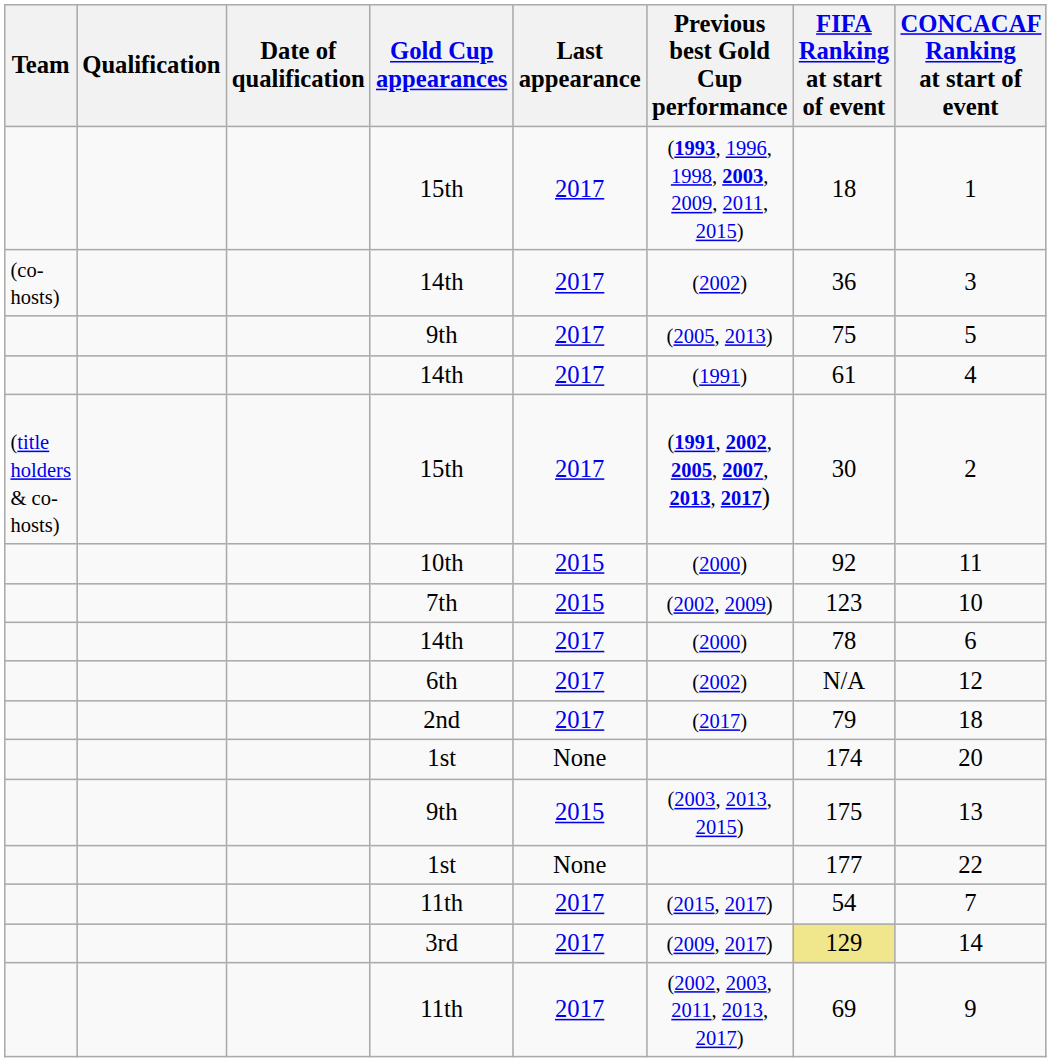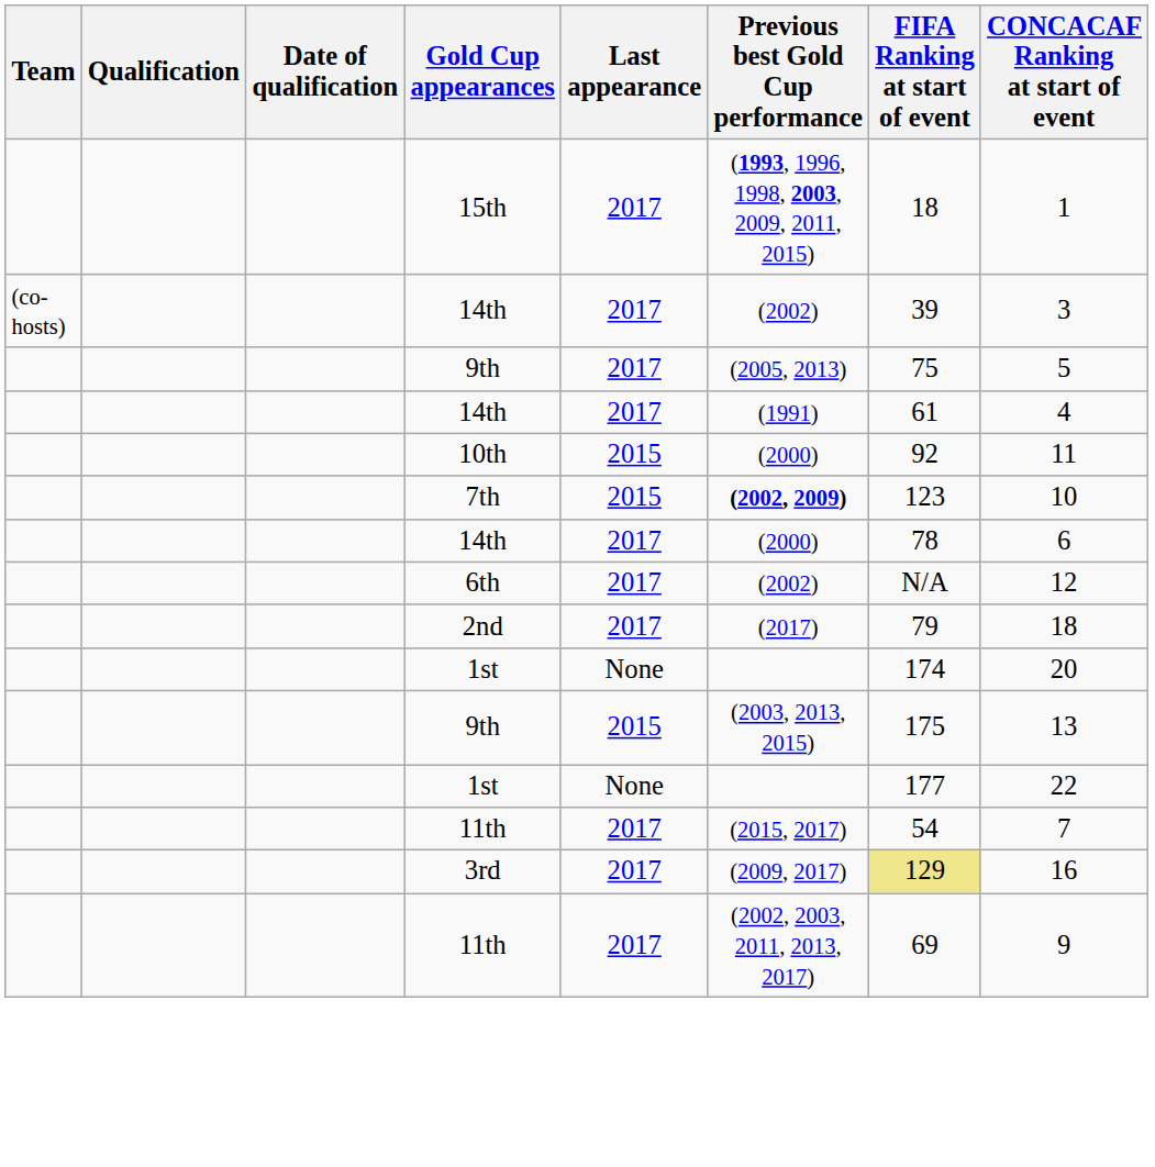(co-hosts) / 14th | FIFA Ranking at start of event: 36 -> 39
- row: (title holders & co-hosts) | 15th | 2017 | (1991, 2002, 2005, 2007, 2013, 2017) | 30 | 2
7th | Previous best Gold Cup performance: normal -> bold
3rd | CONCACAF Ranking at start of event: 14 -> 16
